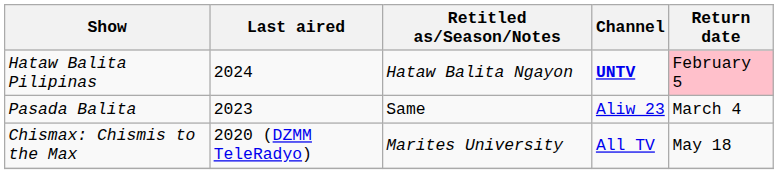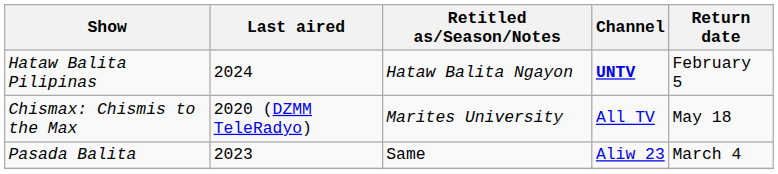Hataw Balita Pilipinas | Return date: pink background -> no background
rows swapped: Pasada Balita <-> Chismax: Chismis to the Max
